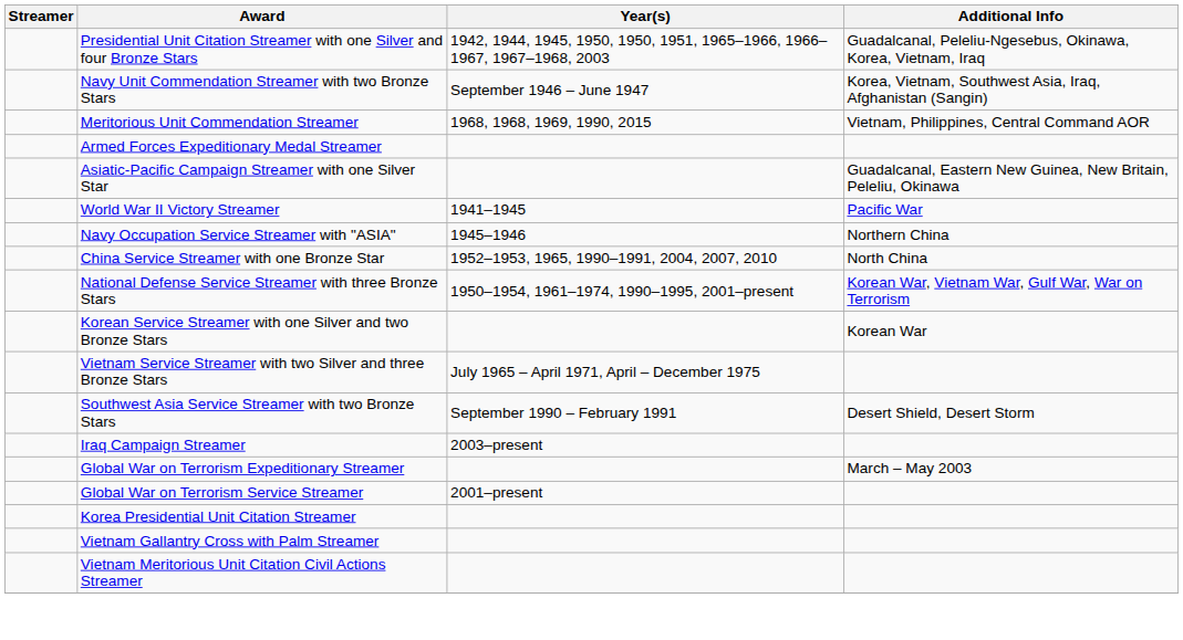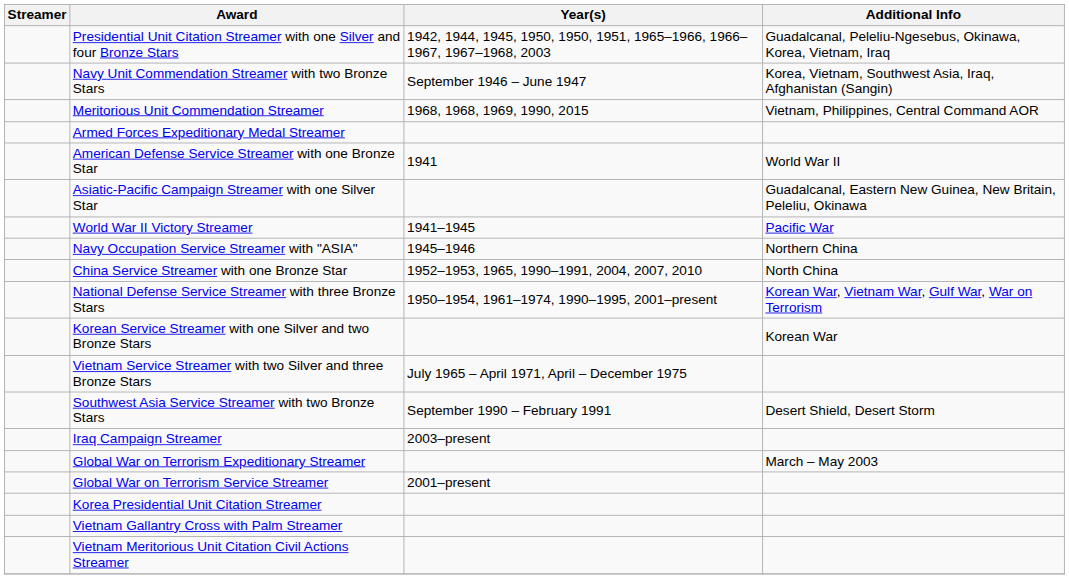+ row: American Defense Service Streamer with one Bronze Star | 1941 | World War II
